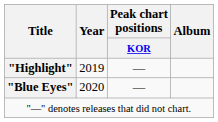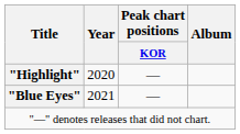"Highlight" | Year: 2019 -> 2020
"Blue Eyes" | Year: 2020 -> 2021
